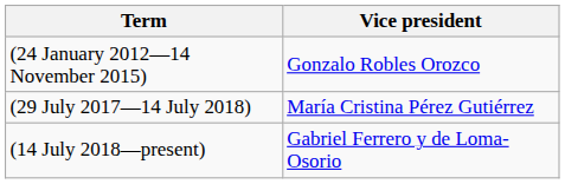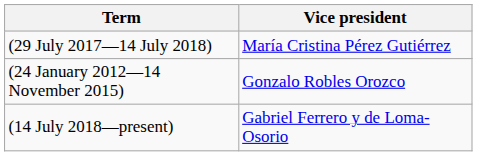rows swapped: (24 January 2012—14 November 2015) <-> (29 July 2017—14 July 2018)
